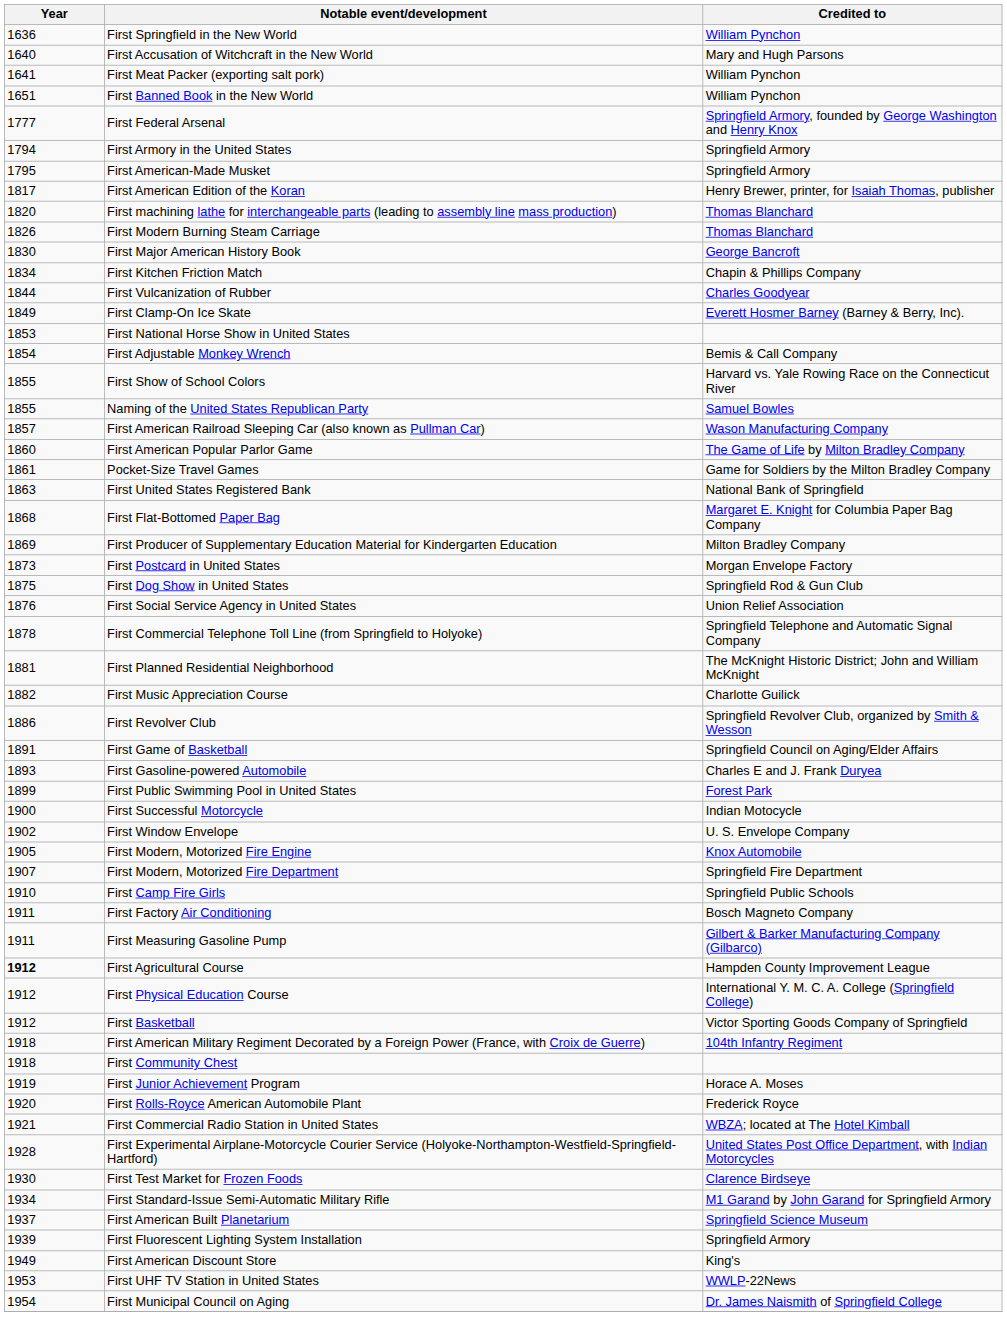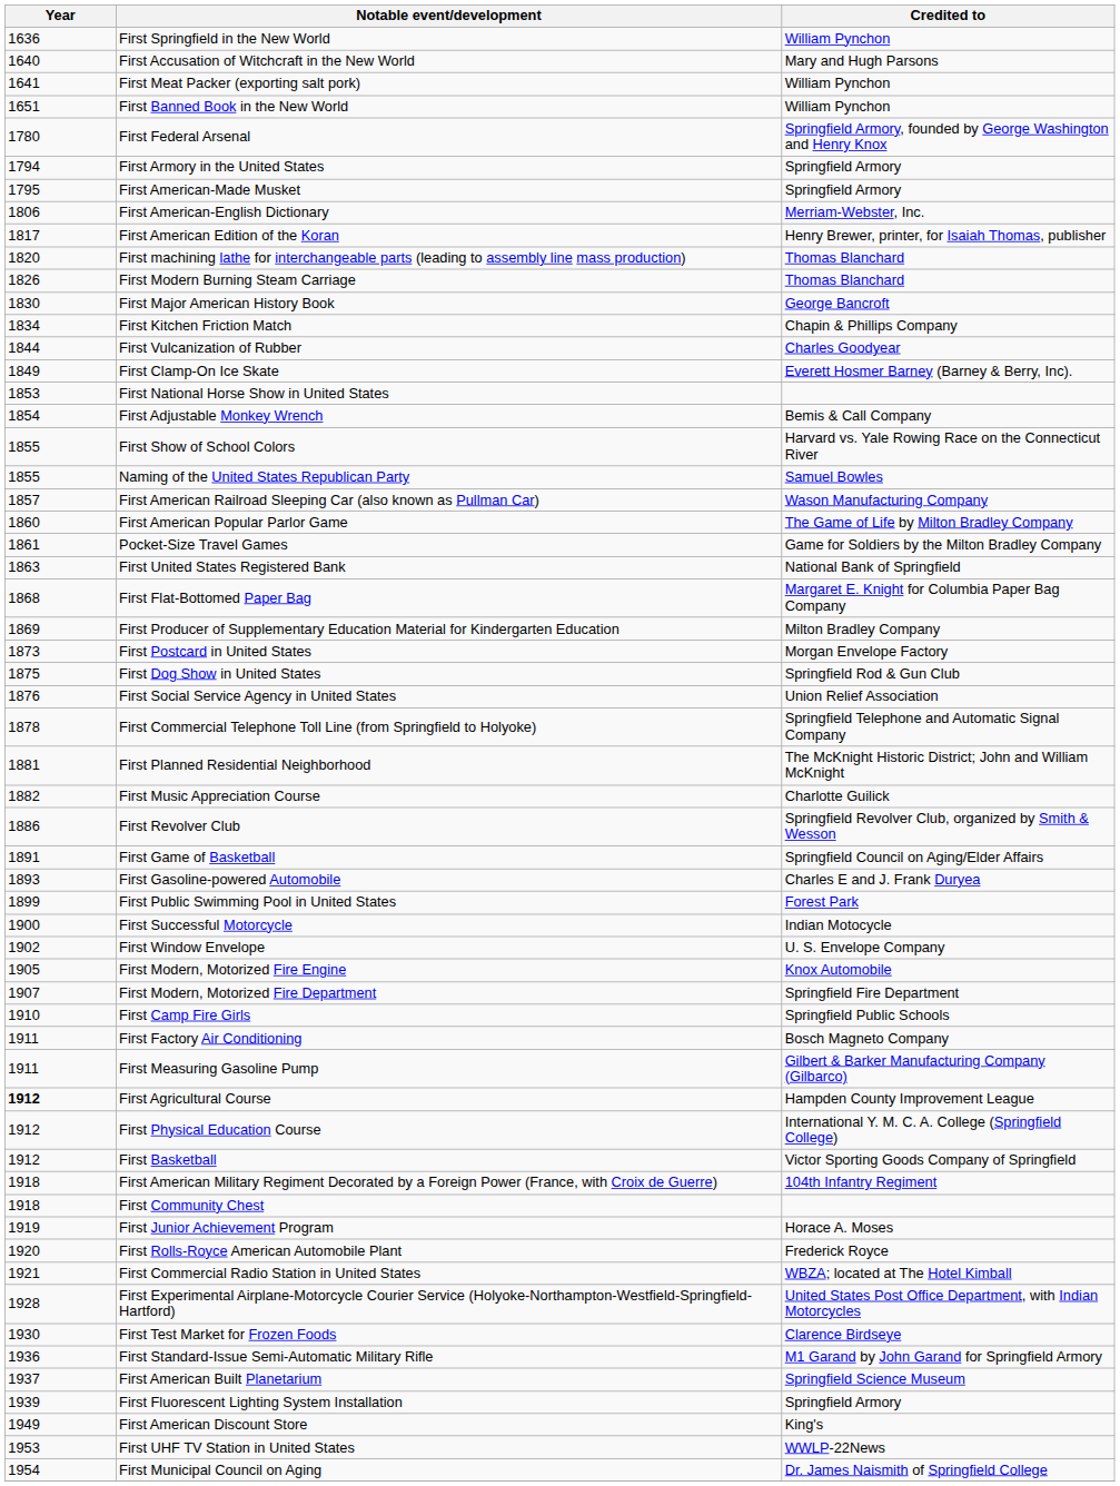First Federal Arsenal | Year: 1777 -> 1780
+ row: 1806 | First American-English Dictionary | Merriam-Webster, Inc.
First Standard-Issue Semi-Automatic Military Rifle | Year: 1934 -> 1936
